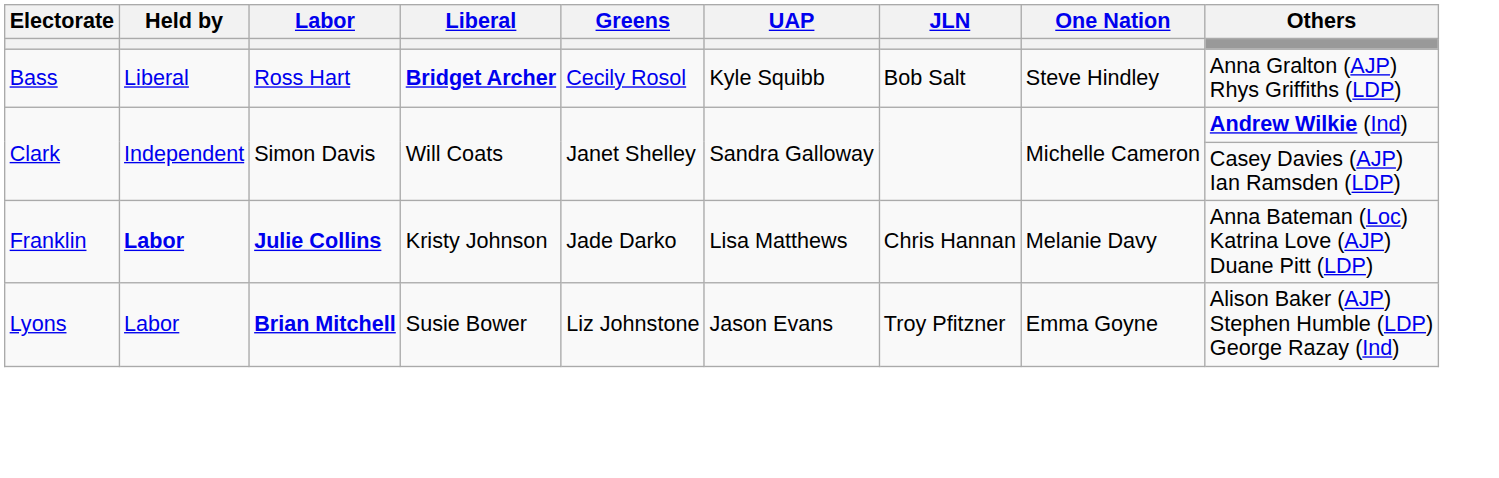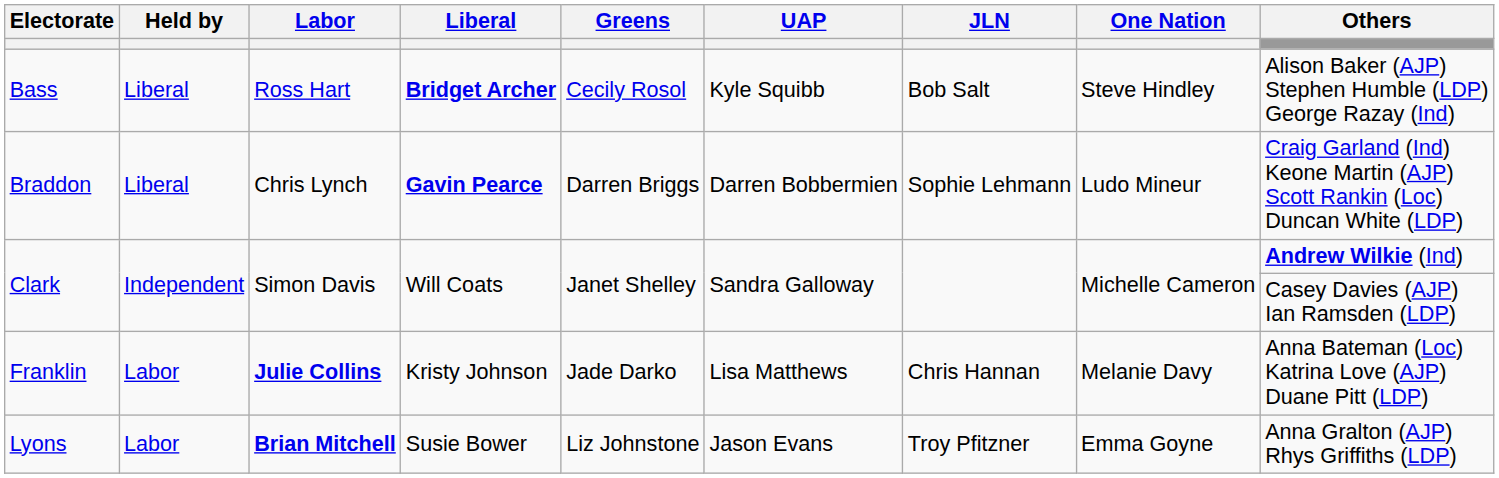Bass | Others: Anna Gralton (AJP) Rhys Griffiths (LDP) -> Alison Baker (AJP) Stephen Humble (LDP) George Razay (Ind)
+ row: Braddon | Liberal | Chris Lynch | Gavin Pearce | Darren Briggs | Darren Bobbermien | Sophie Lehmann | Ludo Mineur | Craig Garland (Ind) Keone Martin (AJP) Scott Rankin (Loc) Duncan White (LDP)
Franklin | Held by: bold -> normal
Lyons | Others: Alison Baker (AJP) Stephen Humble (LDP) George Razay (Ind) -> Anna Gralton (AJP) Rhys Griffiths (LDP)
